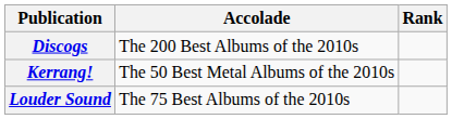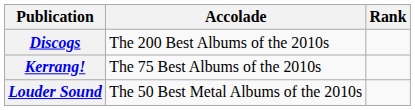Kerrang! | Accolade: The 50 Best Metal Albums of the 2010s -> The 75 Best Albums of the 2010s
Louder Sound | Accolade: The 75 Best Albums of the 2010s -> The 50 Best Metal Albums of the 2010s
